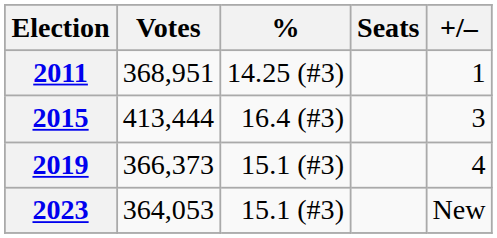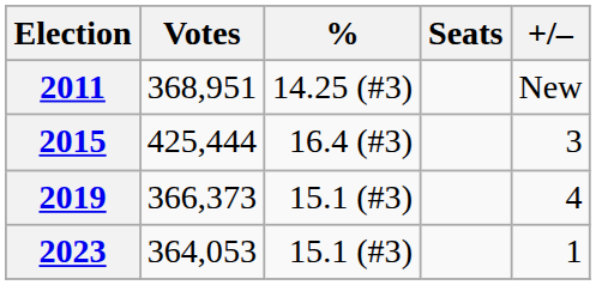2011 | +/–: 1 -> New
2015 | Votes: 413,444 -> 425,444
2023 | +/–: New -> 1
